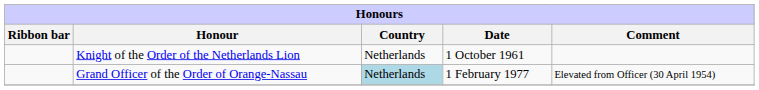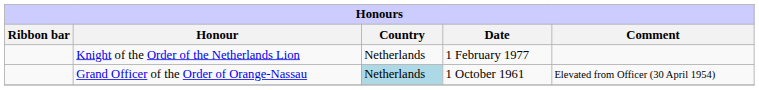Knight of the Order of the Netherlands Lion | Date: 1 October 1961 -> 1 February 1977
Grand Officer of the Order of Orange-Nassau | Date: 1 February 1977 -> 1 October 1961
